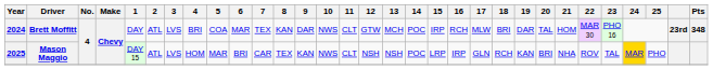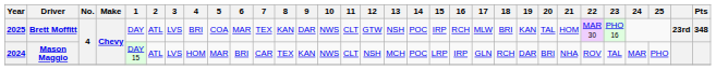Brett Moffitt | Year: 2024 -> 2025
Brett Moffitt | 13: MCH -> NSH
Brett Moffitt | 19: DAR -> KAN
Mason Maggio | Year: 2025 -> 2024
Mason Maggio | 13: NSH -> MCH
Mason Maggio | 19: KAN -> DAR
Mason Maggio | 24: gold background -> no background
